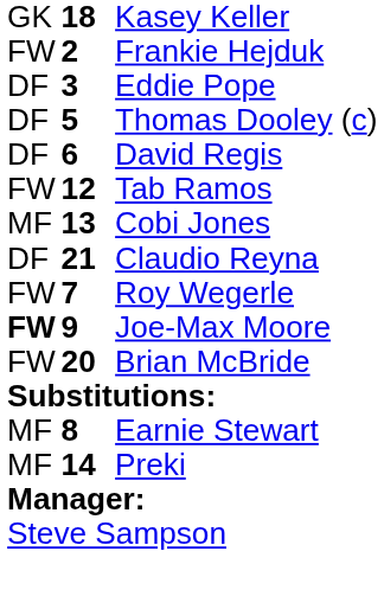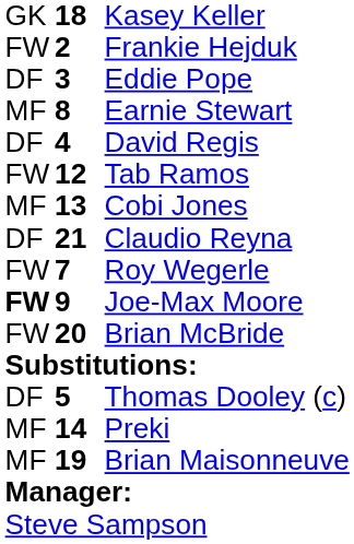rows swapped: Thomas Dooley (c) <-> Earnie Stewart
David Regis | column 2: 6 -> 4
+ row: MF | 19 | Brian Maisonneuve
